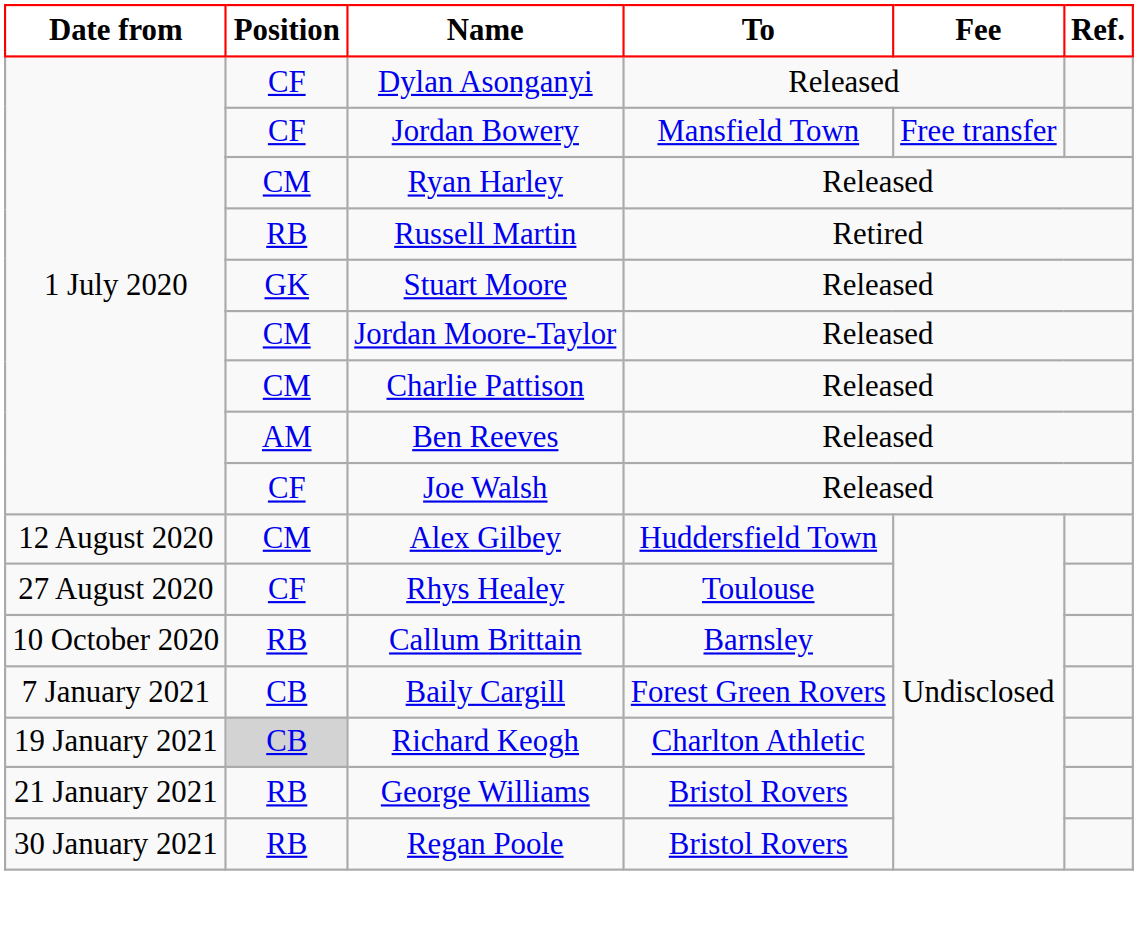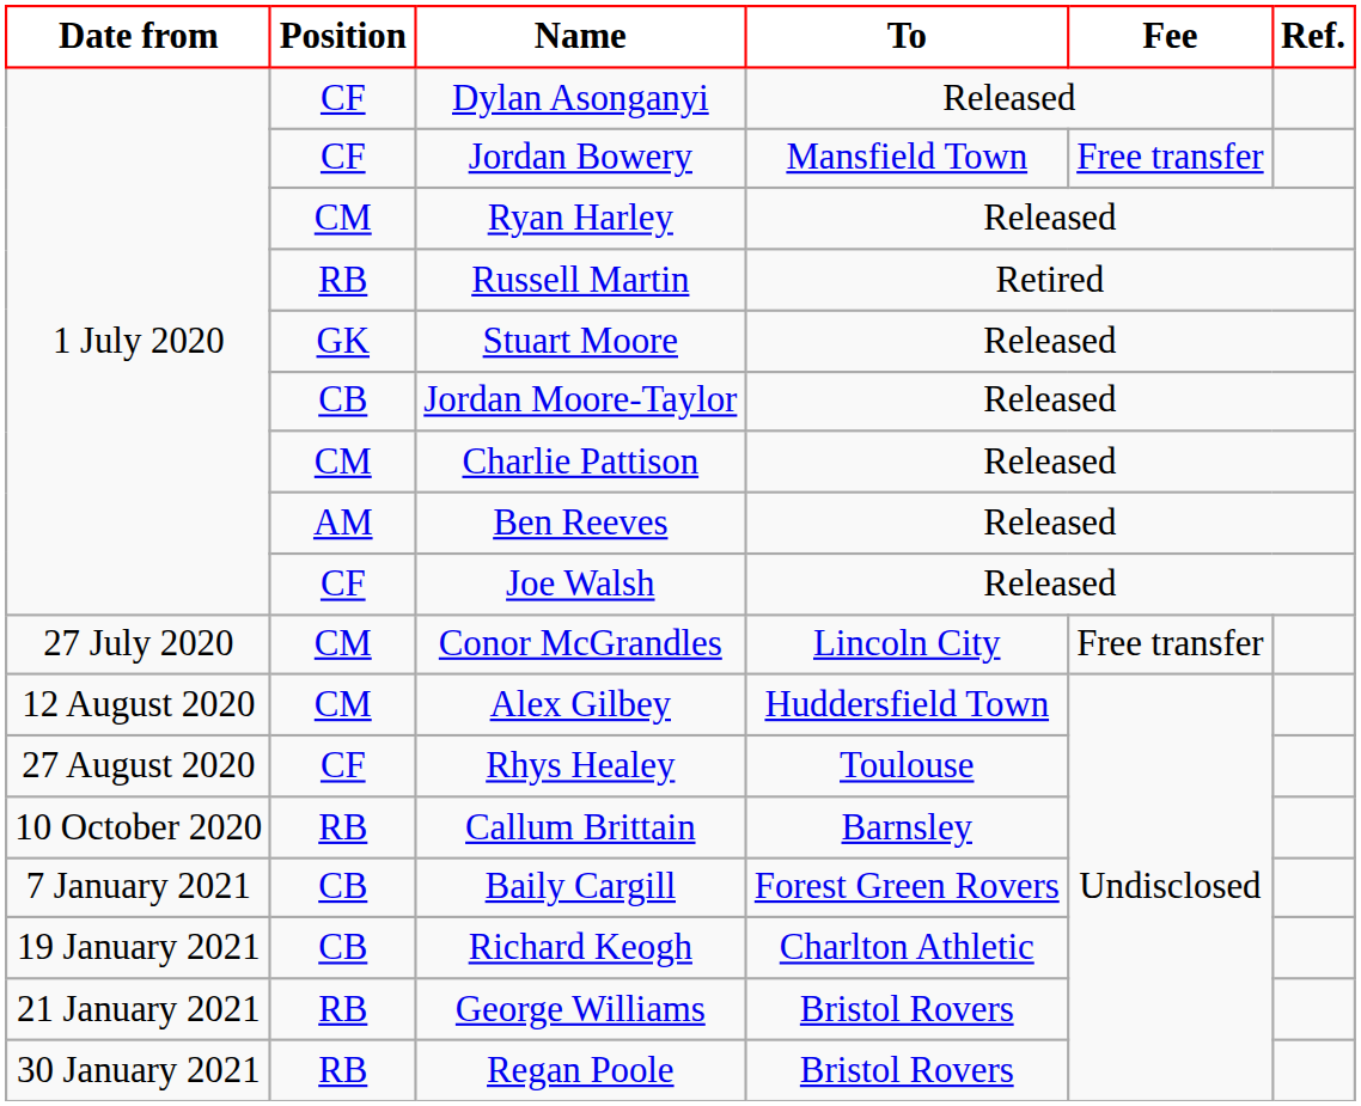Jordan Moore-Taylor | Position: CM -> CB
+ row: 27 July 2020 | CM | Conor McGrandles | Lincoln City | Free transfer
Richard Keogh | Position: lightgrey background -> no background
